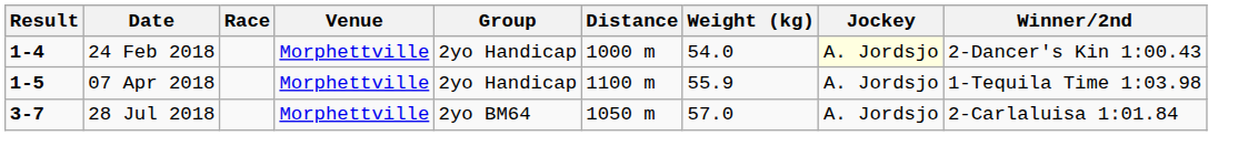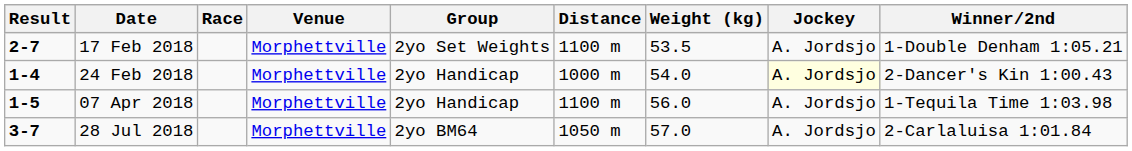+ row: 2-7 | 17 Feb 2018 | Morphettville | 2yo Set Weights | 1100 m | 53.5 | A. Jordsjo | 1-Double Denham 1:05.21
07 Apr 2018 | Weight (kg): 55.9 -> 56.0
